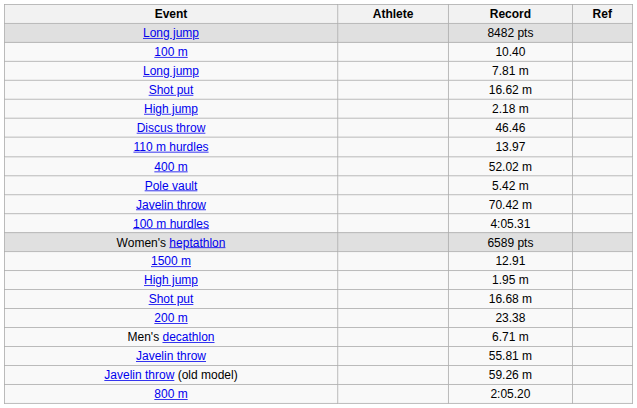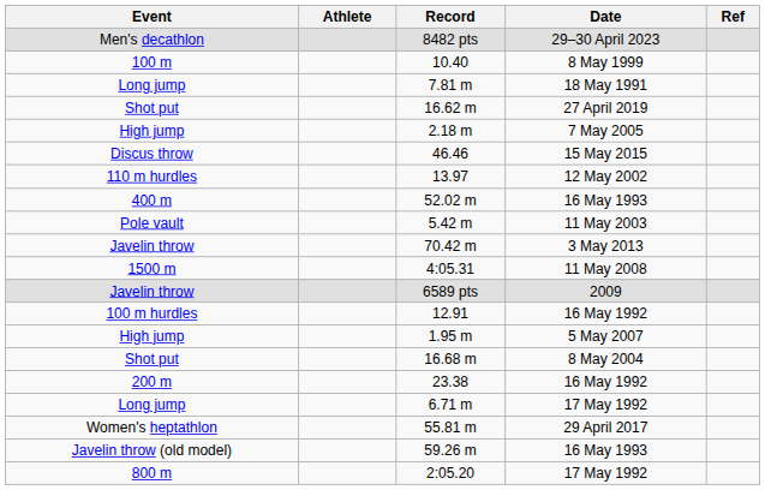+ column: Date | 29–30 April 2023 | 8 May 1999 | 18 May 1991 | 27 April 2019 | 7 May 2005 | 15 May 2015 | 12 May 2002 | 16 May 1993 | 11 May 2003 | 3 May 2013 | 11 May 2008 | 2009 | 16 May 1992 | 5 May 2007 | 8 May 2004 | 16 May 1992 | 17 May 1992 | 29 April 2017 | 16 May 1993 | 17 May 1992
8482 pts | Event: Long jump -> Men's decathlon
4:05.31 | Event: 100 m hurdles -> 1500 m
6589 pts | Event: Women's heptathlon -> Javelin throw
12.91 | Event: 1500 m -> 100 m hurdles
6.71 m | Event: Men's decathlon -> Long jump
55.81 m | Event: Javelin throw -> Women's heptathlon
